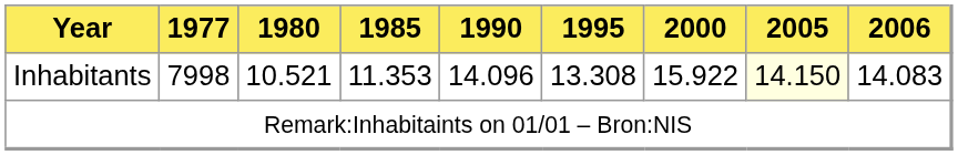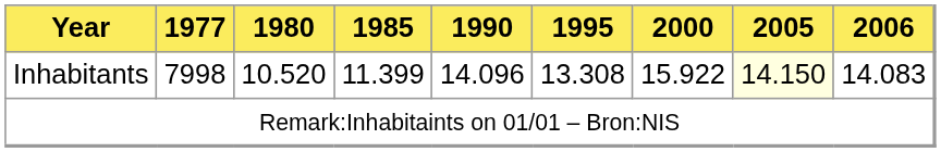Inhabitants | 1980: 10.521 -> 10.520
Inhabitants | 1985: 11.353 -> 11.399
